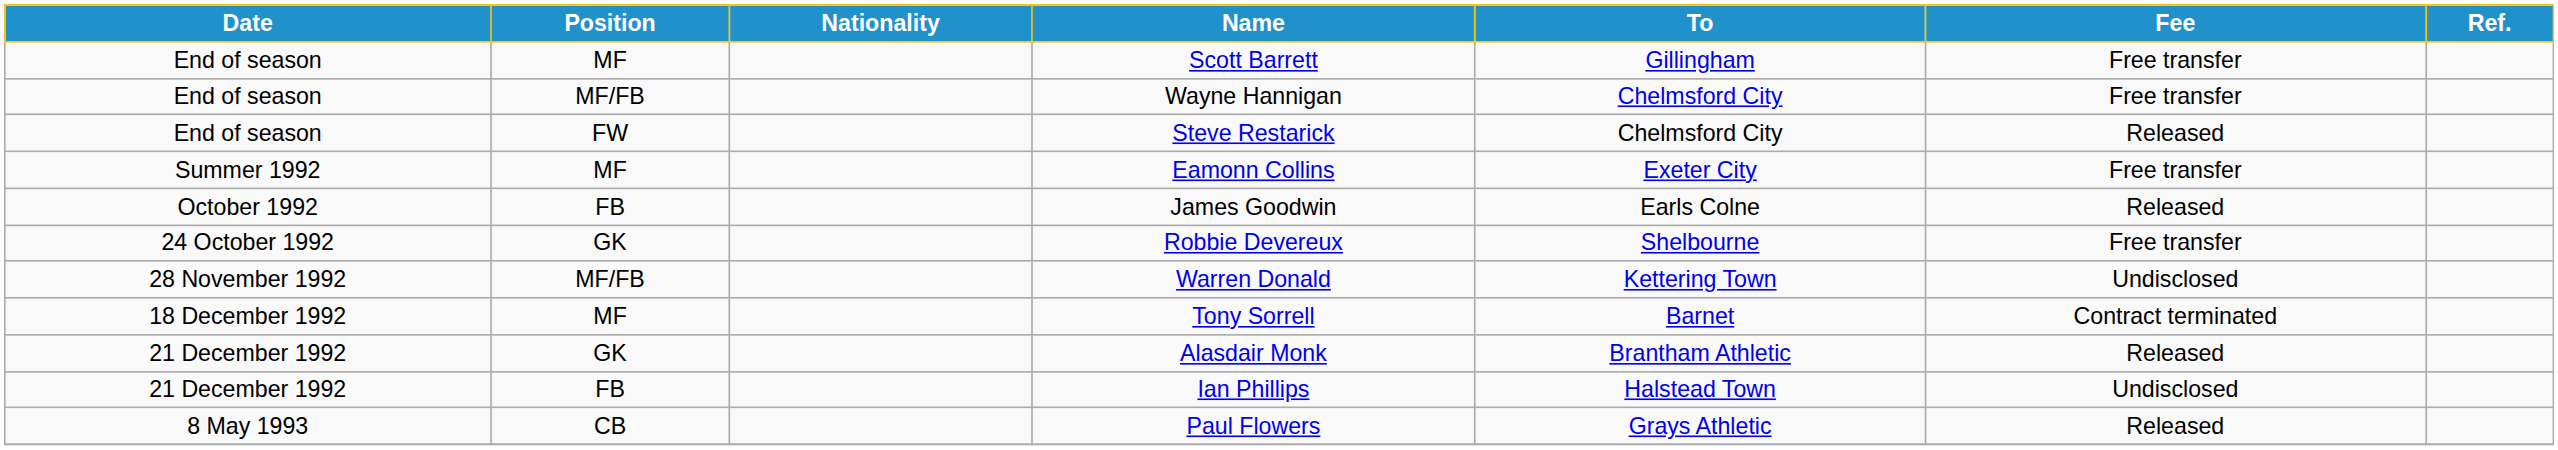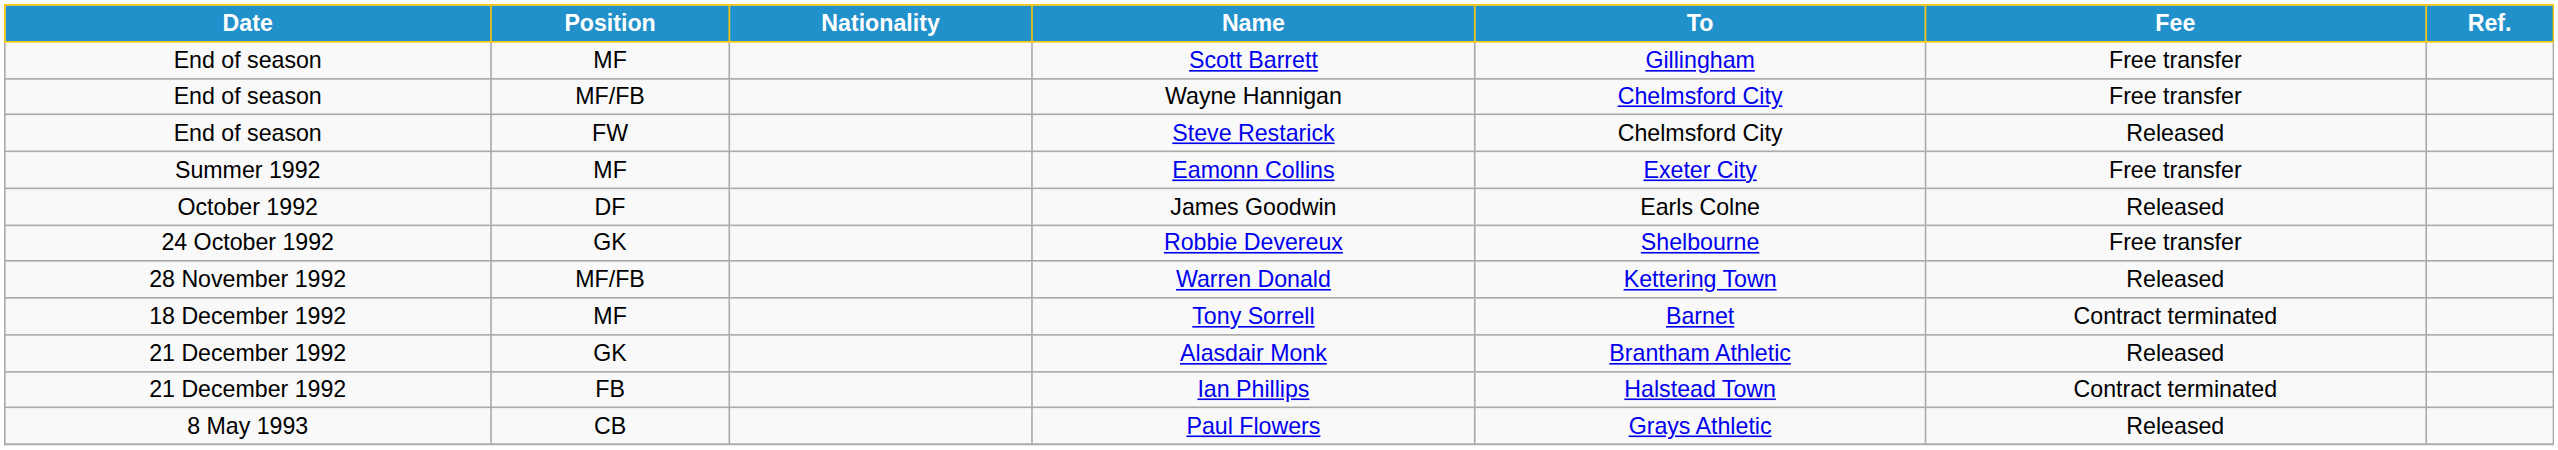James Goodwin | Position: FB -> DF
Warren Donald | Fee: Undisclosed -> Released
Ian Phillips | Fee: Undisclosed -> Contract terminated
